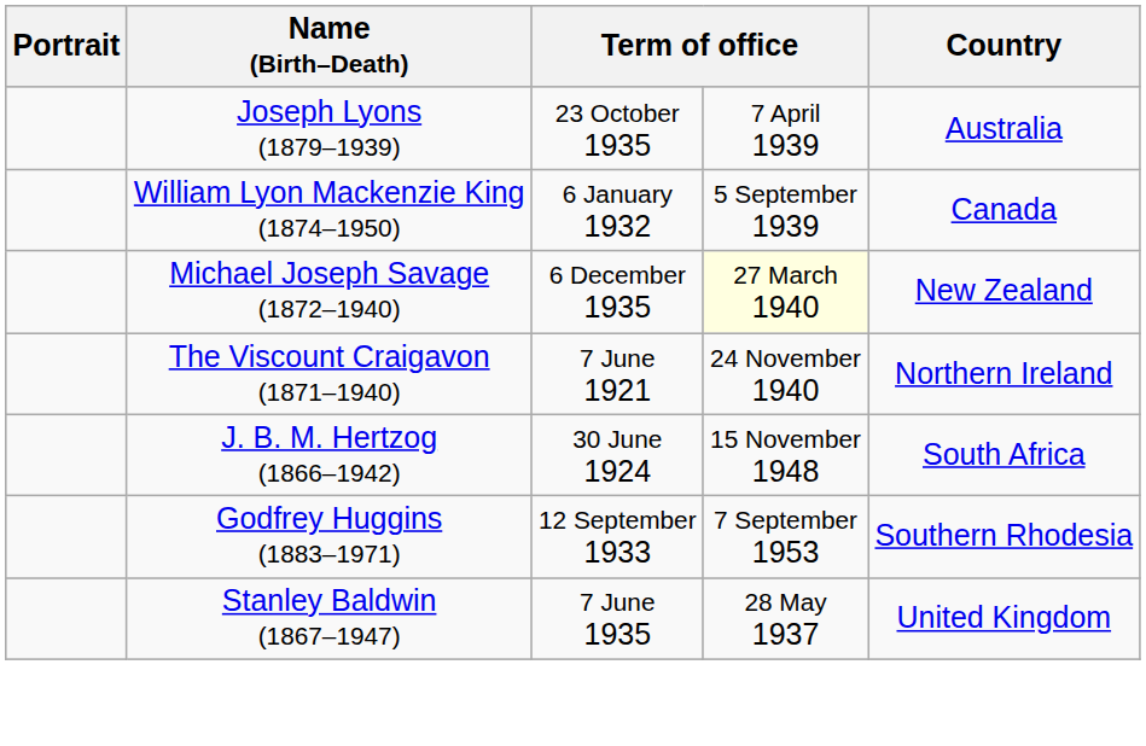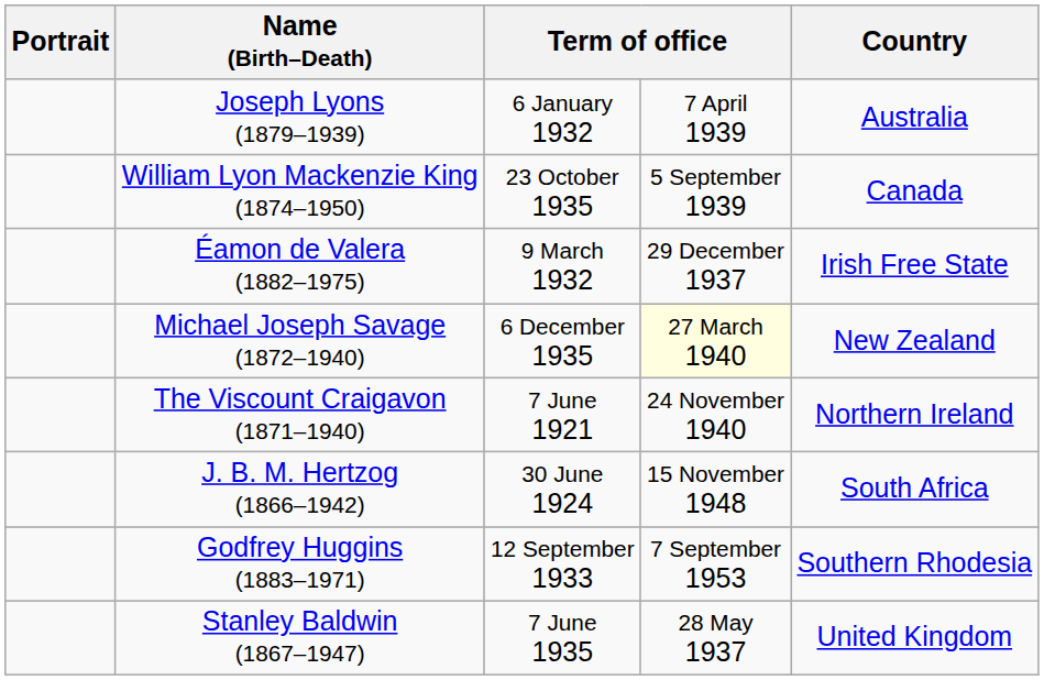Joseph Lyons (1879–1939) | column 3: 23 October 1935 -> 6 January 1932
William Lyon Mackenzie King (1874–1950) | column 3: 6 January 1932 -> 23 October 1935
+ row: Éamon de Valera (1882–1975) | 9 March 1932 | 29 December 1937 | Irish Free State
